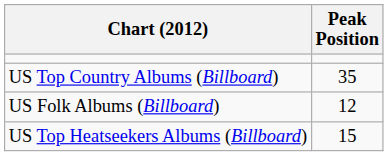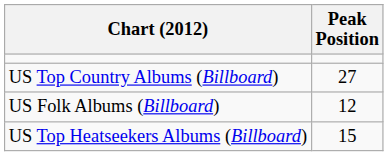US Top Country Albums (Billboard) | Peak Position: 35 -> 27
